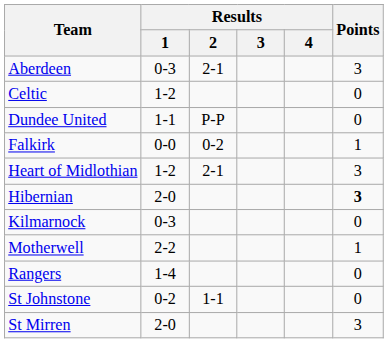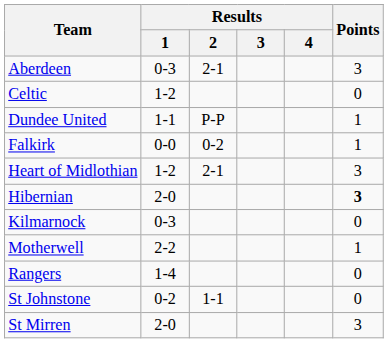Dundee United | Points: 0 -> 1
